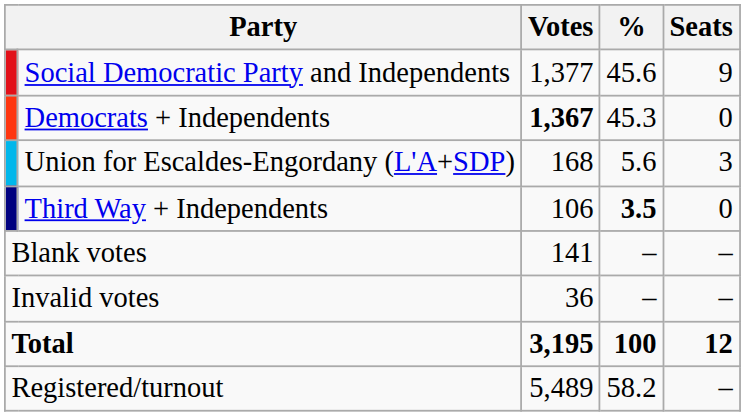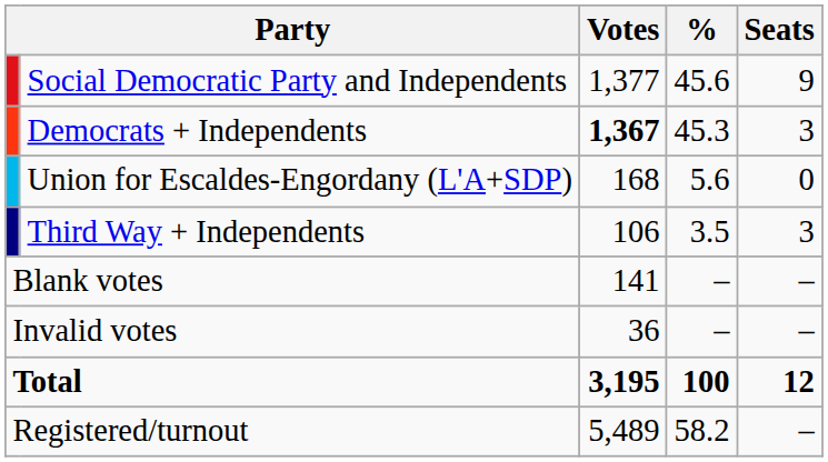Democrats + Independents | Seats: 0 -> 3
Union for Escaldes-Engordany (L'A+SDP) | Seats: 3 -> 0
Third Way + Independents | %: bold -> normal
Third Way + Independents | Seats: 0 -> 3
